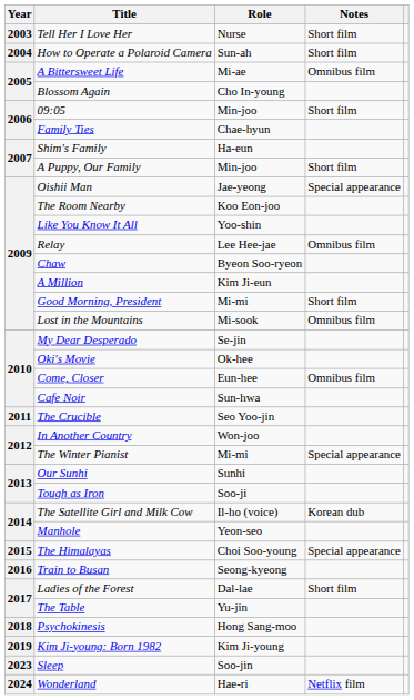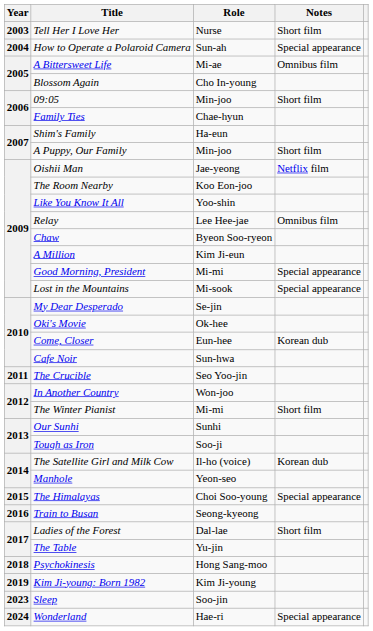How to Operate a Polaroid Camera | Notes: Short film -> Special appearance
Oishii Man | Notes: Special appearance -> Netflix film
Good Morning, President | Notes: Short film -> Special appearance
Lost in the Mountains | Notes: Omnibus film -> Special appearance
Come, Closer | Notes: Omnibus film -> Korean dub
The Winter Pianist | Notes: Special appearance -> Short film
Wonderland | Notes: Netflix film -> Special appearance
